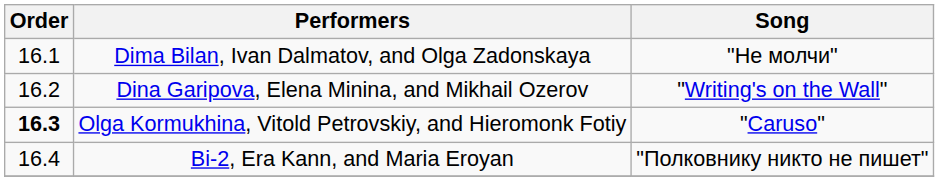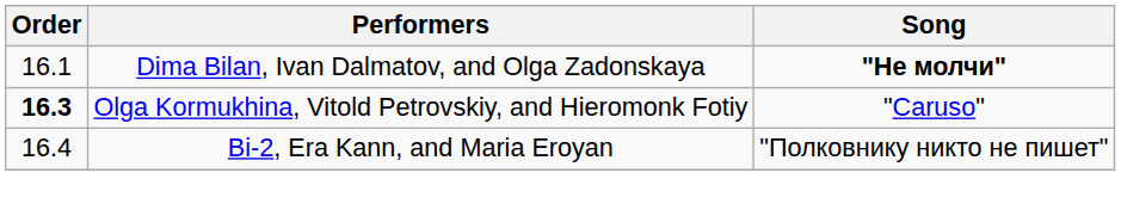Dima Bilan, Ivan Dalmatov, and Olga Zadonskaya | Song: normal -> bold
- row: 16.2 | Dina Garipova, Elena Minina, and Mikhail Ozerov | "Writing's on the Wall"
